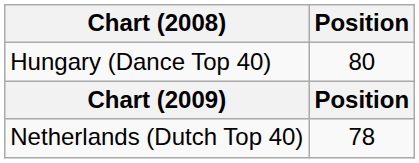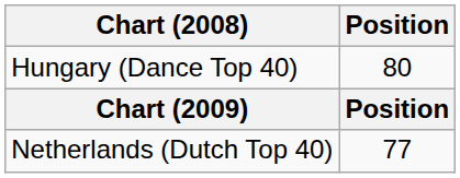Netherlands (Dutch Top 40) | Position: 78 -> 77
